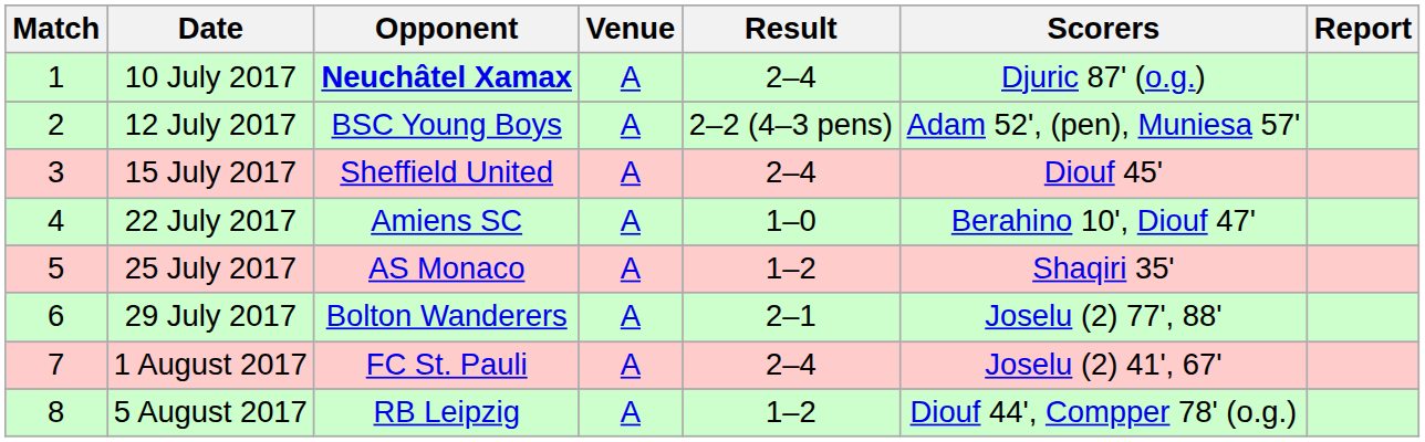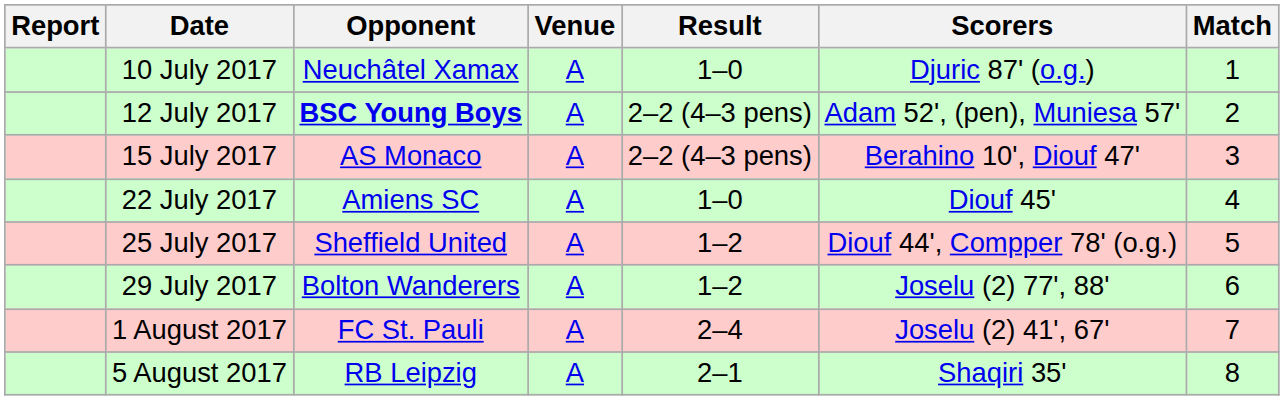columns swapped: Match <-> Report
10 July 2017 | Opponent: bold -> normal
10 July 2017 | Result: 2–4 -> 1–0
12 July 2017 | Opponent: normal -> bold
15 July 2017 | Opponent: Sheffield United -> AS Monaco
15 July 2017 | Result: 2–4 -> 2–2 (4–3 pens)
15 July 2017 | Scorers: Diouf 45' -> Berahino 10', Diouf 47'
22 July 2017 | Scorers: Berahino 10', Diouf 47' -> Diouf 45'
25 July 2017 | Opponent: AS Monaco -> Sheffield United
25 July 2017 | Scorers: Shaqiri 35' -> Diouf 44', Compper 78' (o.g.)
29 July 2017 | Result: 2–1 -> 1–2
5 August 2017 | Result: 1–2 -> 2–1
5 August 2017 | Scorers: Diouf 44', Compper 78' (o.g.) -> Shaqiri 35'
